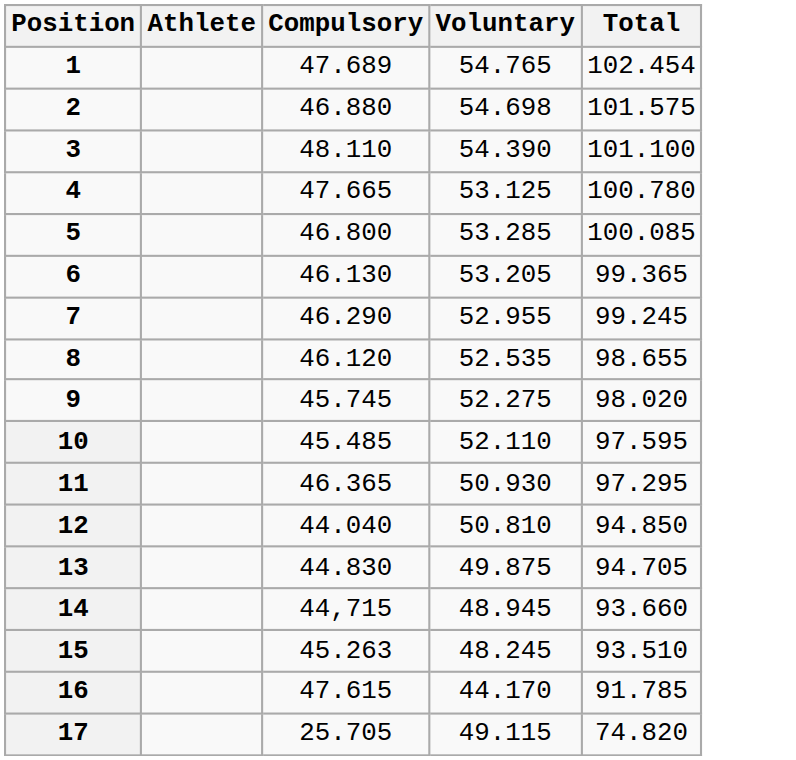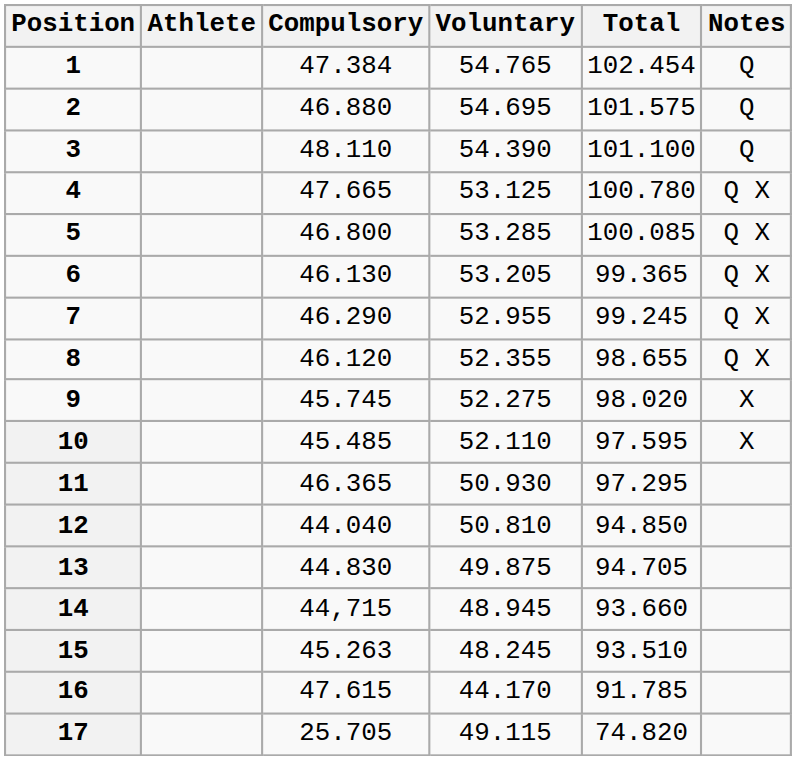+ column: Notes | Q | Q | Q | Q X | Q X | Q X | Q X | Q X | X | X
1 | Compulsory: 47.689 -> 47.384
2 | Voluntary: 54.698 -> 54.695
8 | Voluntary: 52.535 -> 52.355
